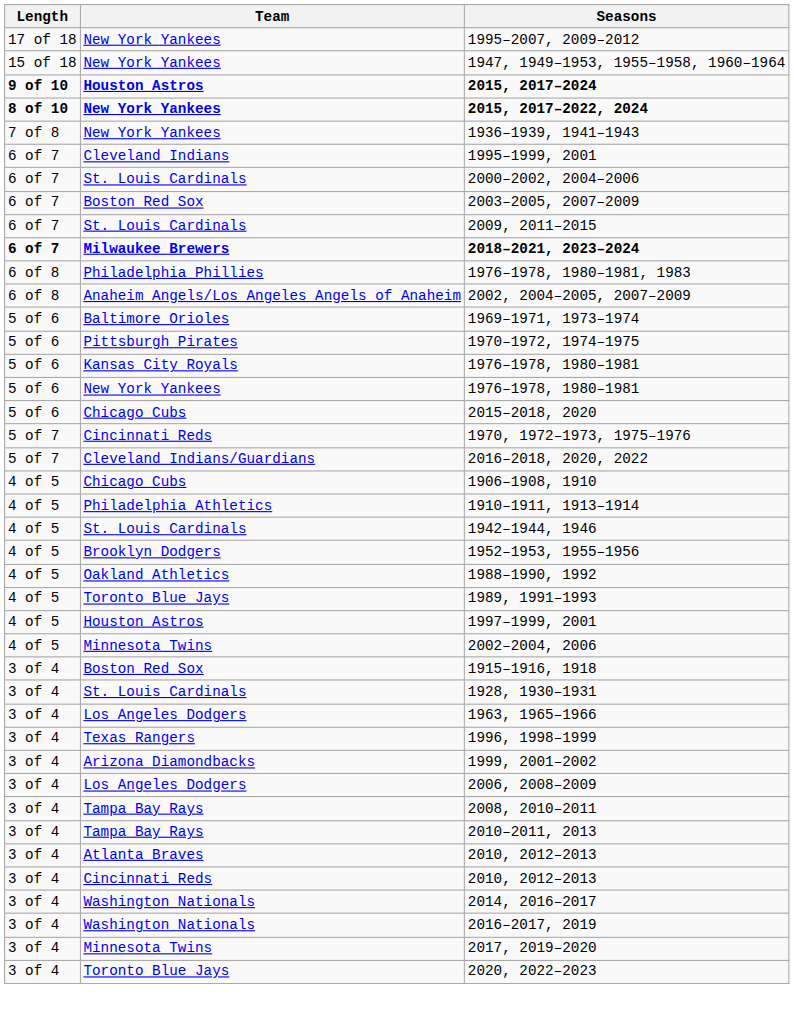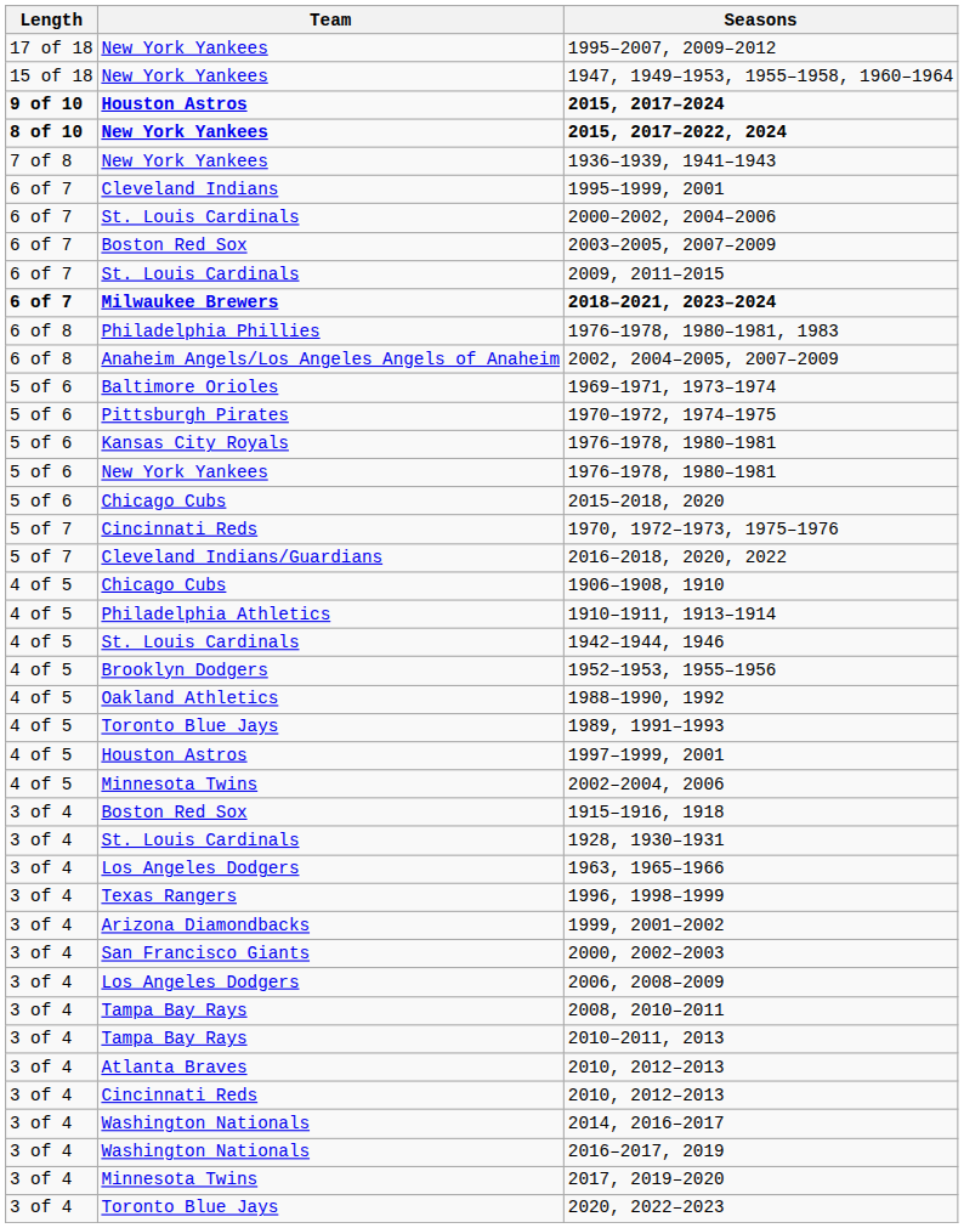+ row: 3 of 4 | San Francisco Giants | 2000, 2002–2003
